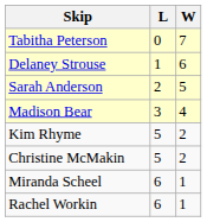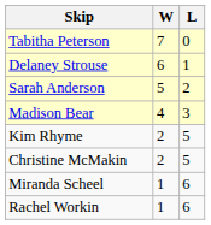columns swapped: W <-> L
